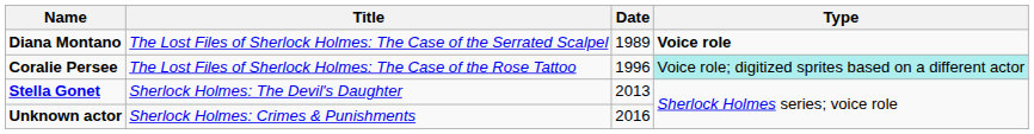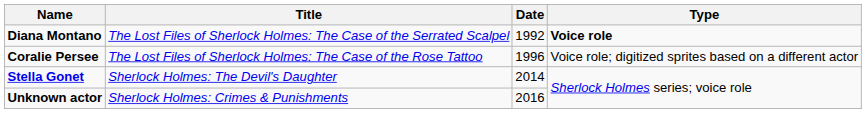Diana Montano | Date: 1989 -> 1992
Coralie Persee | Type: paleturquoise background -> no background
Stella Gonet | Date: 2013 -> 2014
